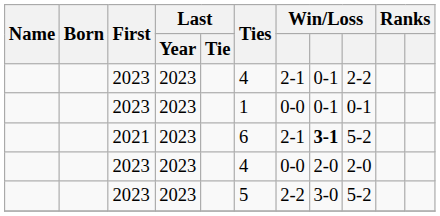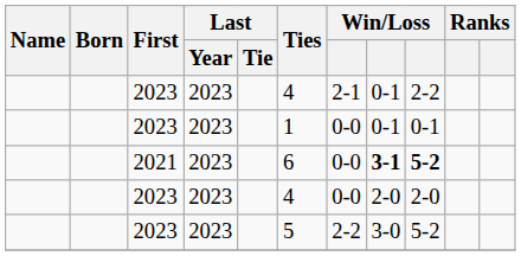2021 | column 7: 2-1 -> 0-0
2021 | column 9: normal -> bold
